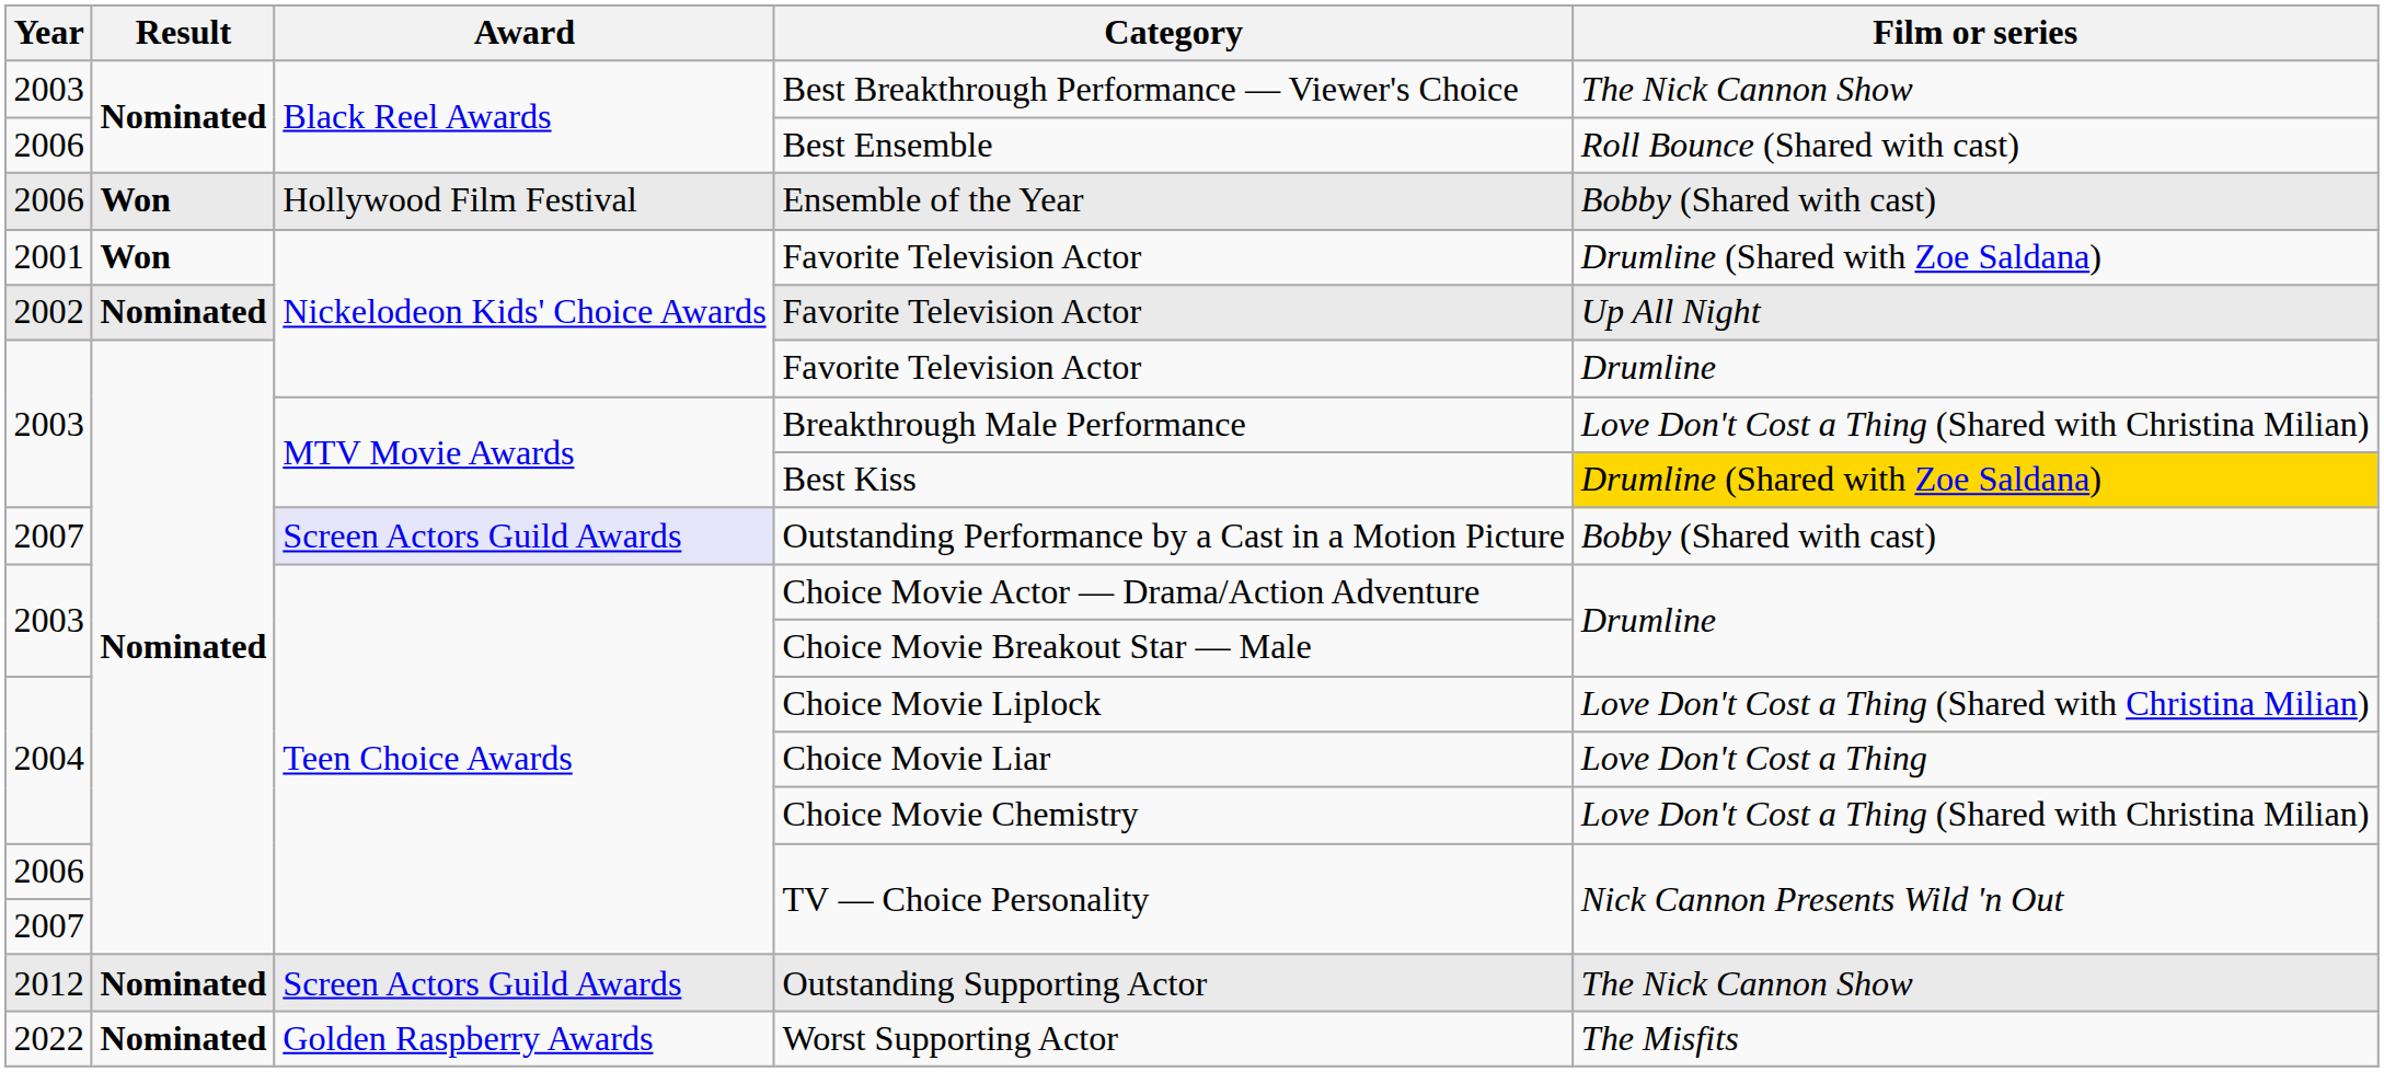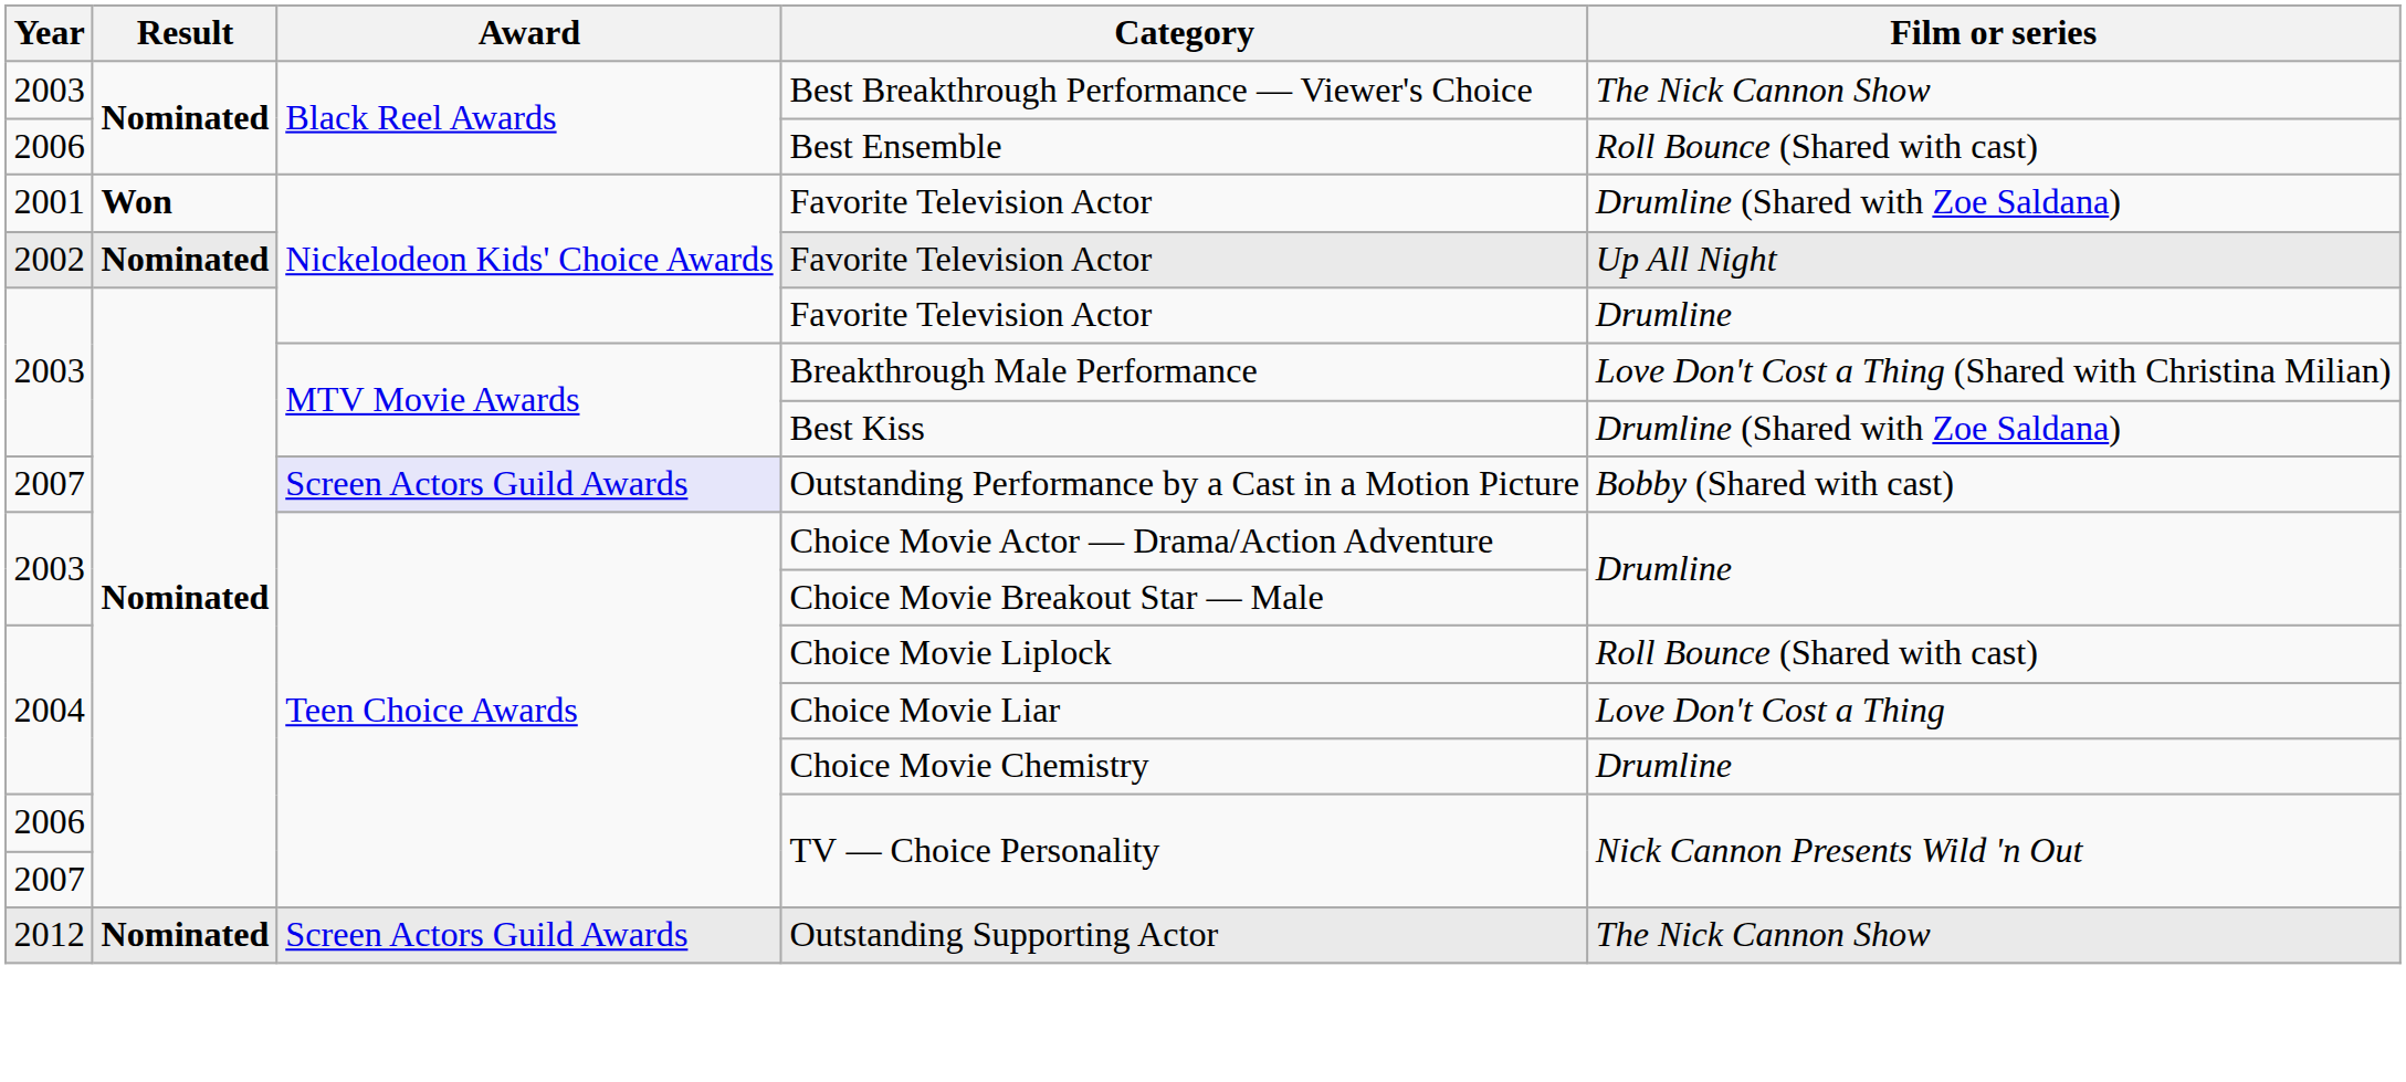- row: 2006 | Won | Hollywood Film Festival | Ensemble of the Year | Bobby (Shared with cast)
Best Kiss | Film or series: gold background -> no background
Choice Movie Liplock | Film or series: Love Don't Cost a Thing (Shared with Christina Milian) -> Roll Bounce (Shared with cast)
Choice Movie Chemistry | Film or series: Love Don't Cost a Thing (Shared with Christina Milian) -> Drumline
- row: 2022 | Nominated | Golden Raspberry Awards | Worst Supporting Actor | The Misfits
